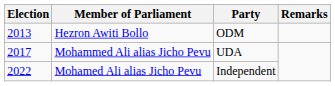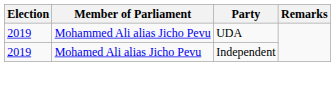- row: 2013 | Hezron Awiti Bollo | ODM
Mohammed Ali alias Jicho Pevu | Election: 2017 -> 2019
Mohamed Ali alias Jicho Pevu | Election: 2022 -> 2019
